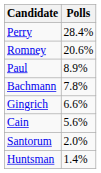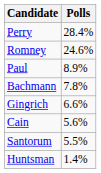Romney | Polls: 20.6% -> 24.6%
Santorum | Polls: 2.0% -> 5.5%
